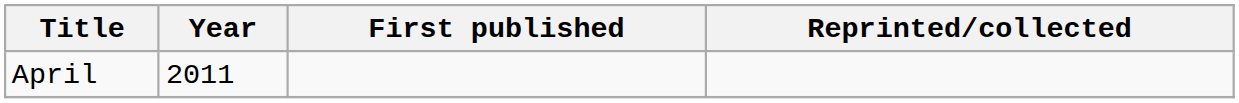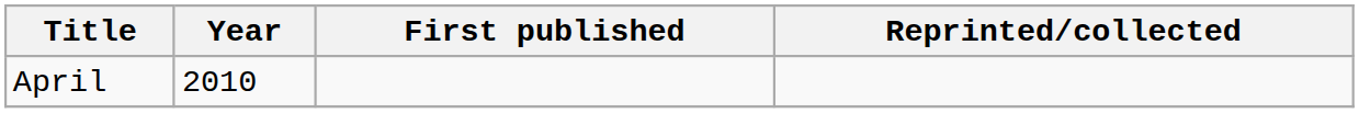April | Year: 2011 -> 2010
